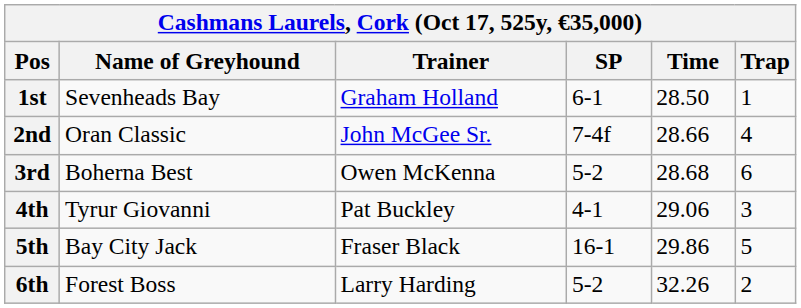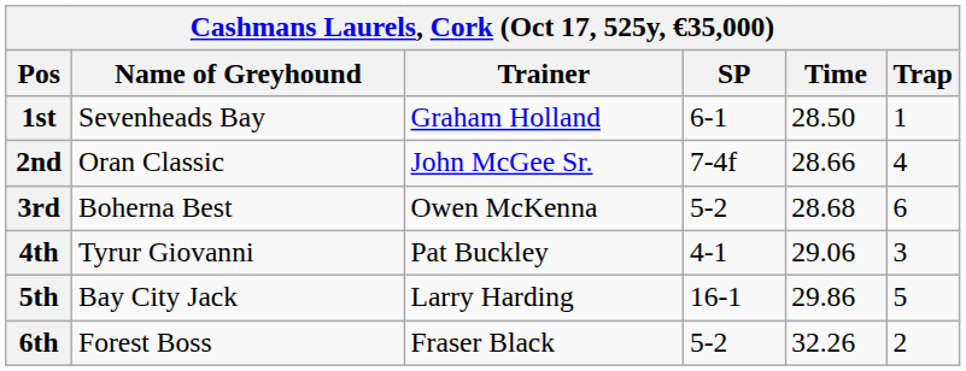5th | Trainer: Fraser Black -> Larry Harding
6th | Trainer: Larry Harding -> Fraser Black
